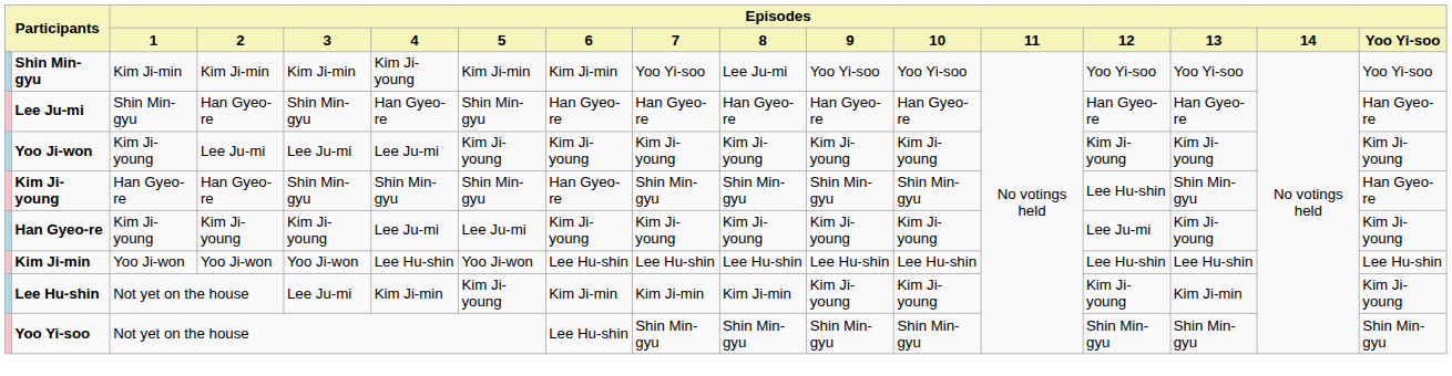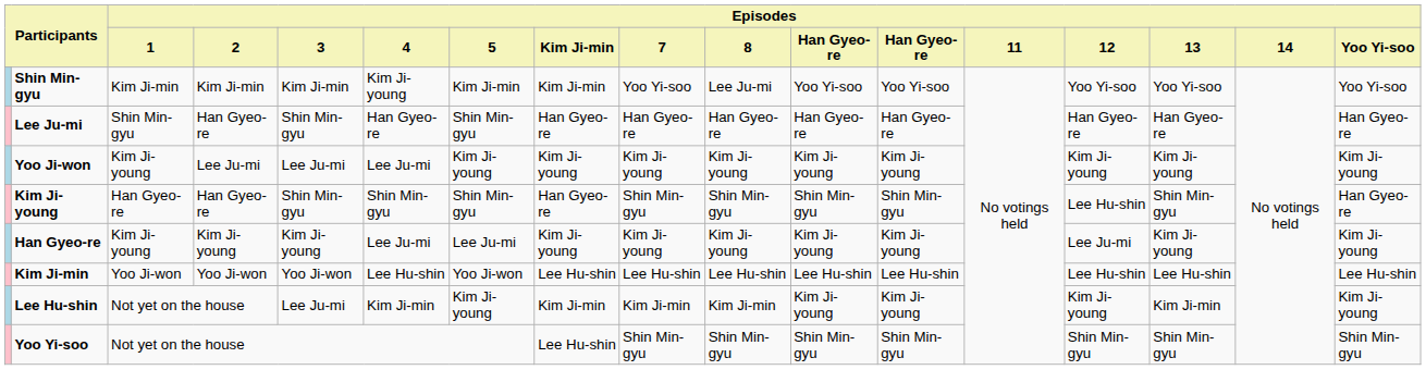Participants / 1 | column 8: 6 -> Kim Ji-min
Participants / 1 | column 11: 9 -> Han Gyeo-re
Participants / 1 | column 12: 10 -> Han Gyeo-re
